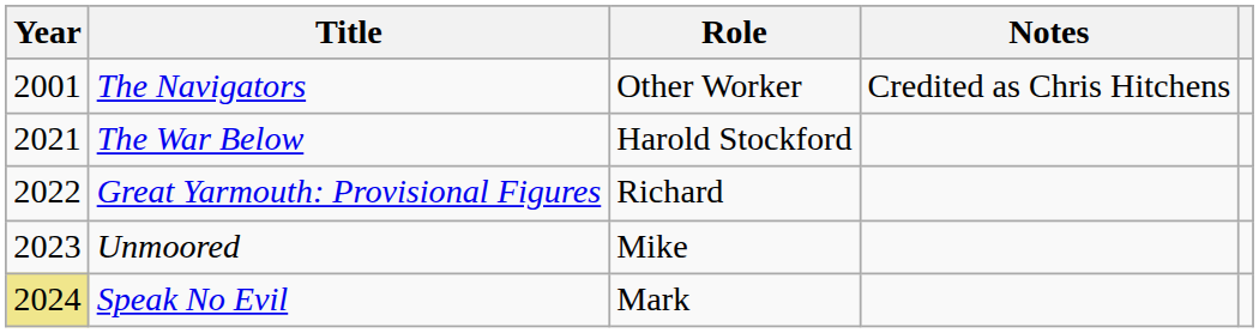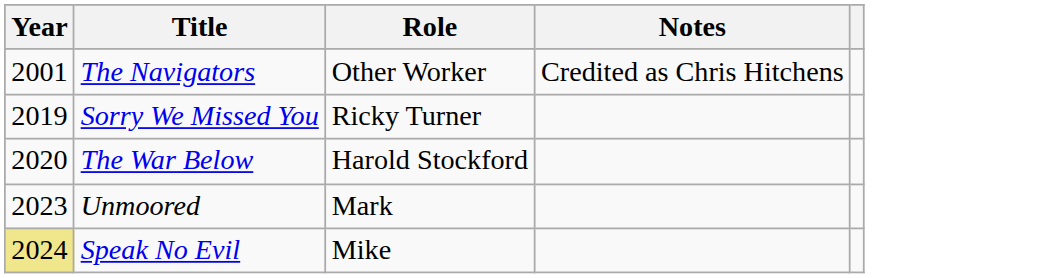+ row: 2019 | Sorry We Missed You | Ricky Turner
The War Below | Year: 2021 -> 2020
- row: 2022 | Great Yarmouth: Provisional Figures | Richard
Unmoored | Role: Mike -> Mark
Speak No Evil | Role: Mark -> Mike
